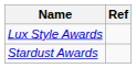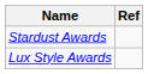rows swapped: Lux Style Awards <-> Stardust Awards
